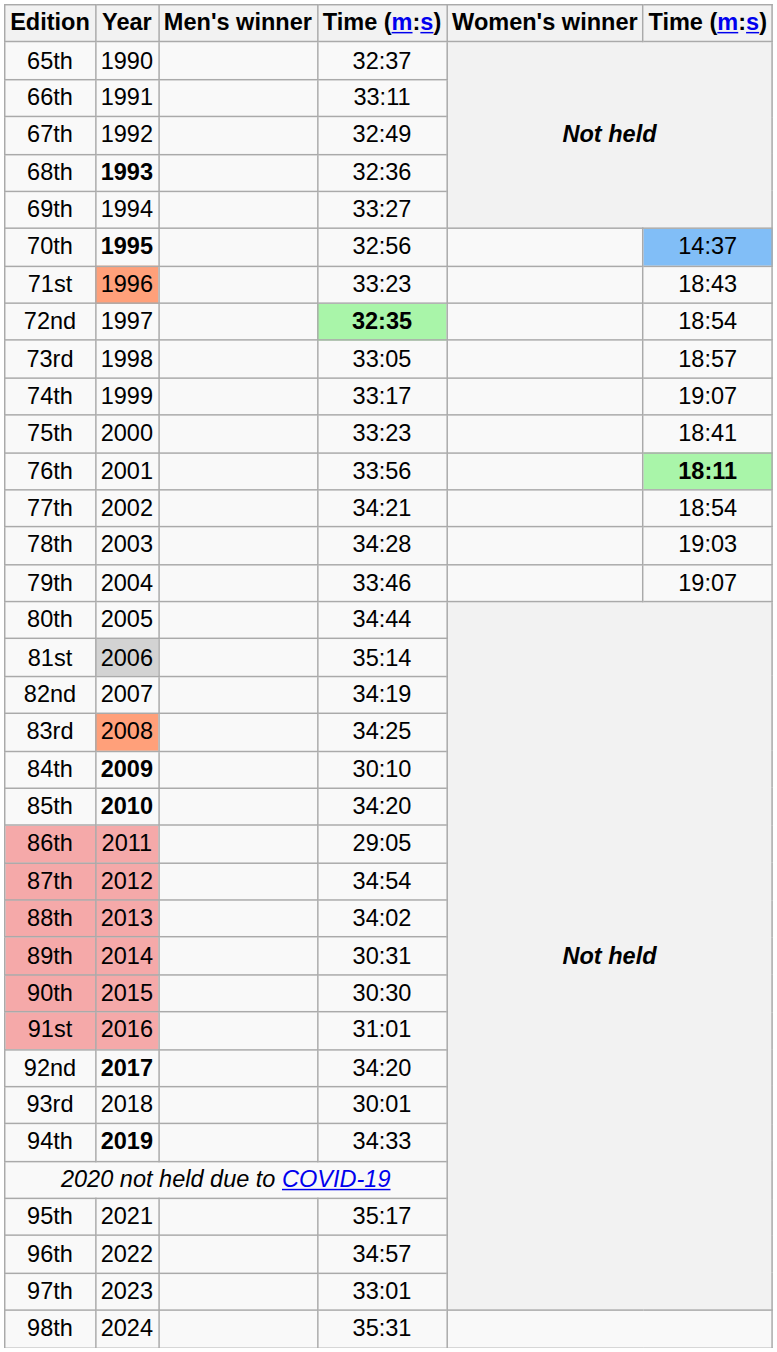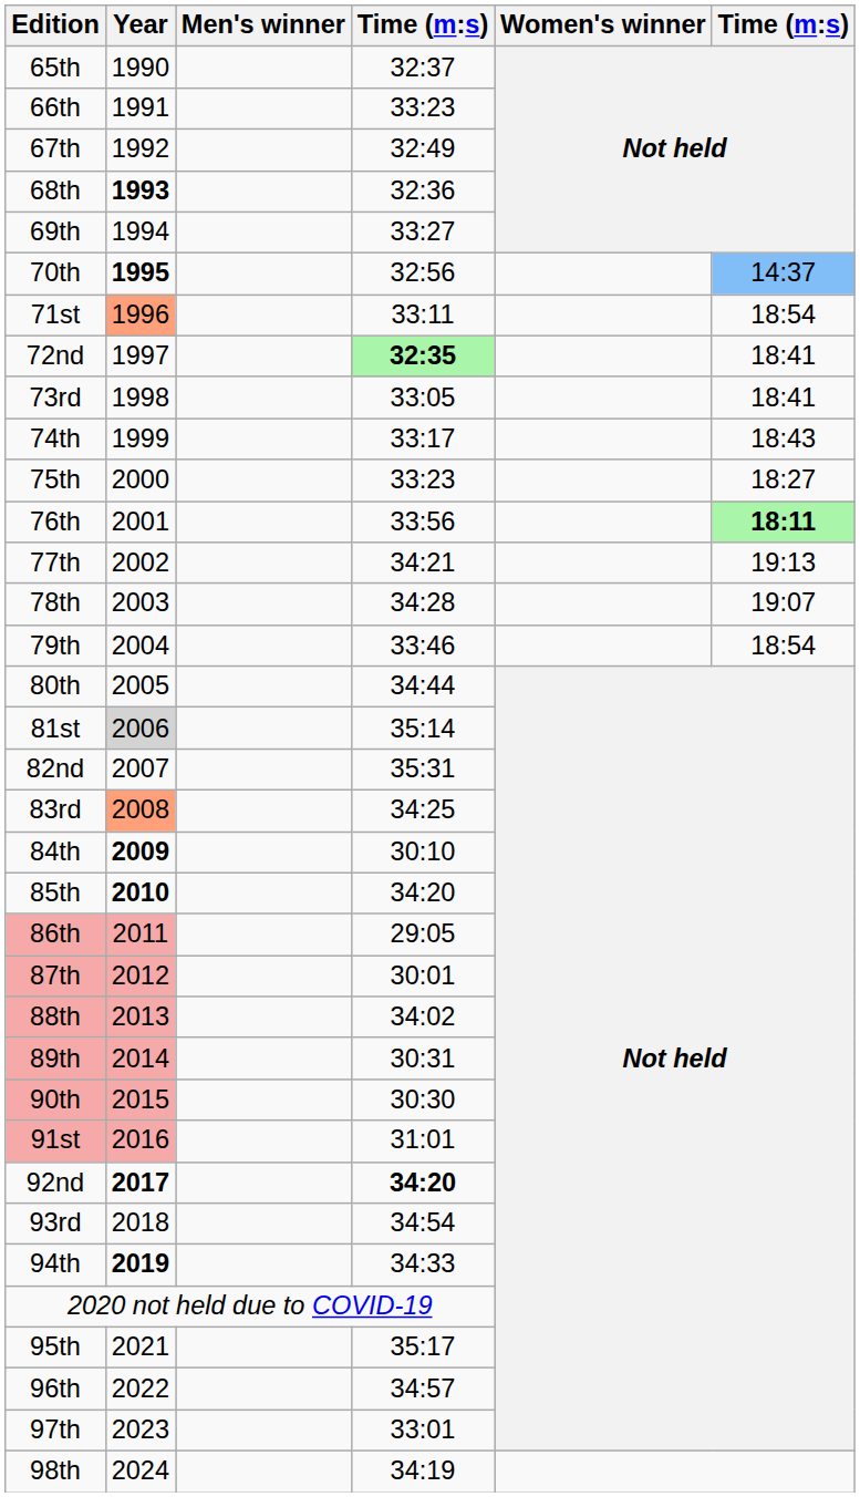66th | column 4: 33:11 -> 33:23
71st | column 4: 33:23 -> 33:11
71st | column 6: 18:43 -> 18:54
72nd | column 6: 18:54 -> 18:41
73rd | column 6: 18:57 -> 18:41
74th | column 6: 19:07 -> 18:43
75th | column 6: 18:41 -> 18:27
77th | column 6: 18:54 -> 19:13
78th | column 6: 19:03 -> 19:07
79th | column 6: 19:07 -> 18:54
82nd | column 4: 34:19 -> 35:31
87th | column 4: 34:54 -> 30:01
92nd | column 4: normal -> bold
93rd | column 4: 30:01 -> 34:54
98th | column 4: 35:31 -> 34:19
